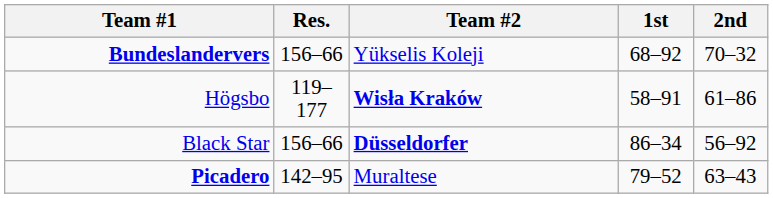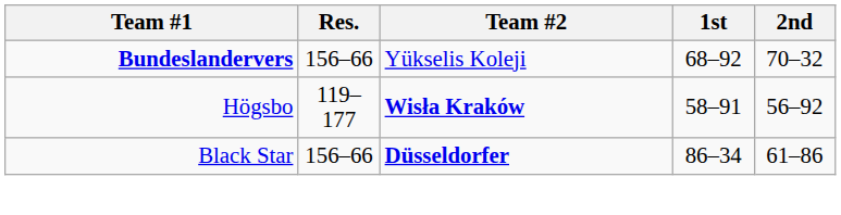Högsbo | 2nd: 61–86 -> 56–92
Black Star | 2nd: 56–92 -> 61–86
- row: Picadero | 142–95 | Muraltese | 79–52 | 63–43
